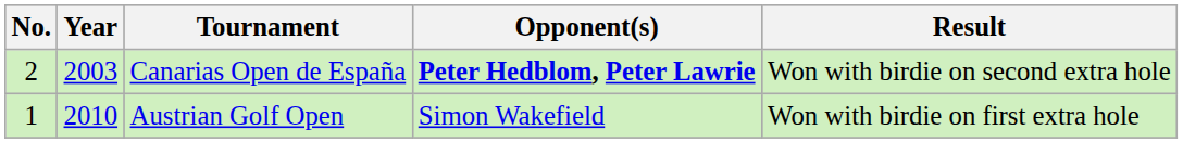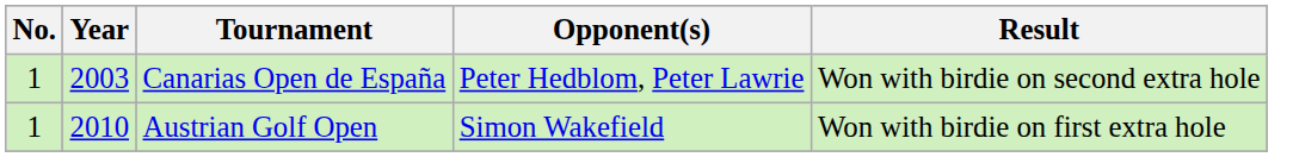Canarias Open de España | No.: 2 -> 1
Canarias Open de España | Opponent(s): bold -> normal
